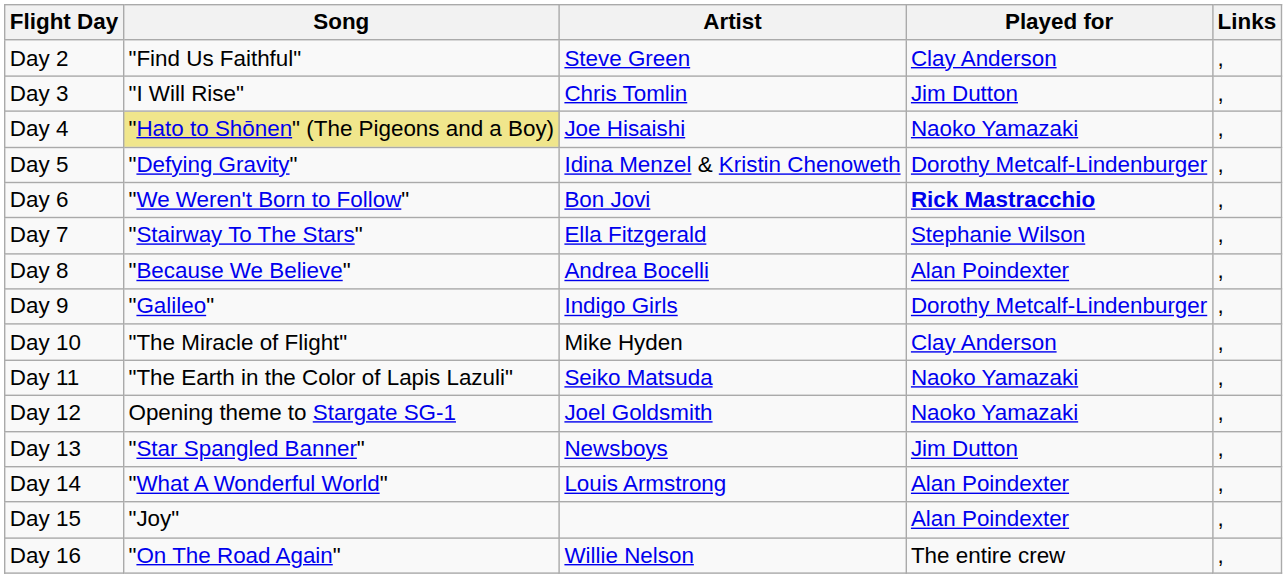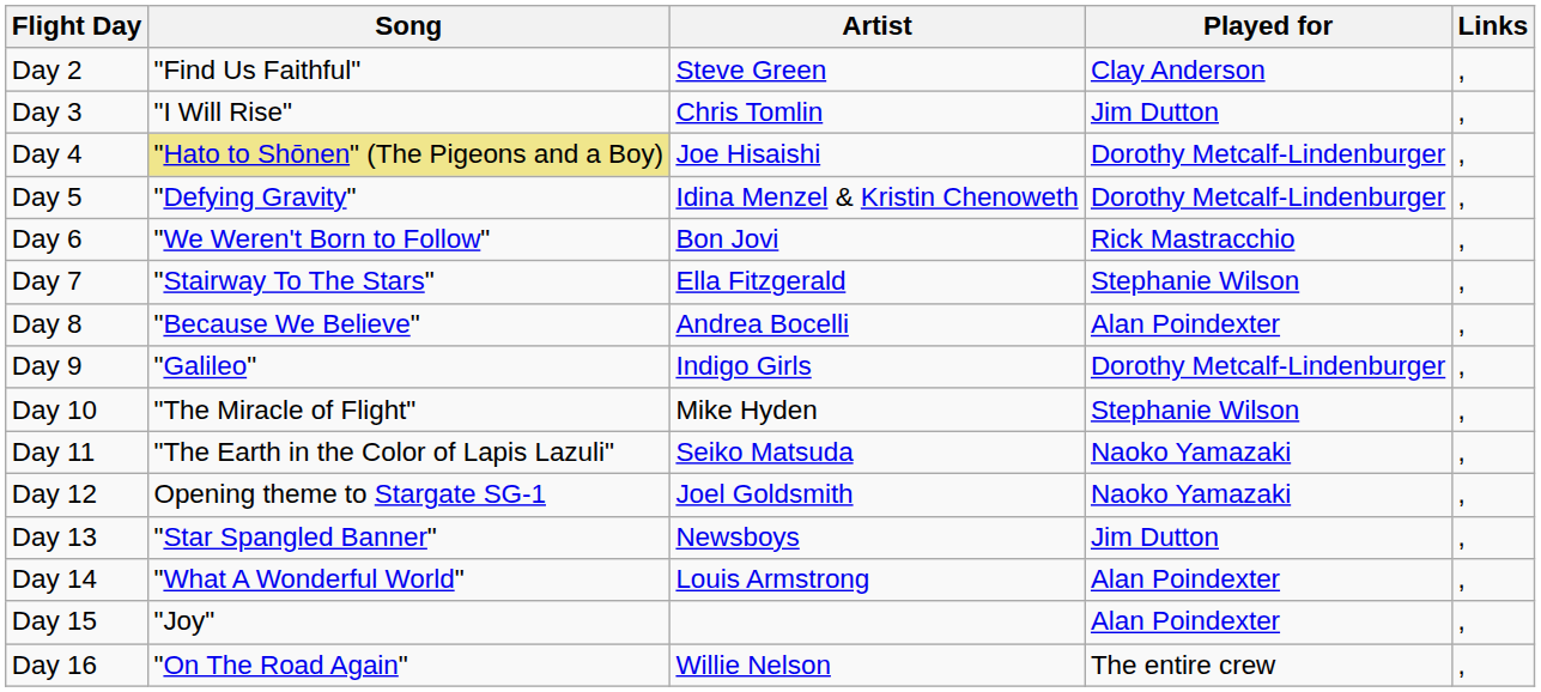Day 4 | Played for: Naoko Yamazaki -> Dorothy Metcalf-Lindenburger
Day 6 | Played for: bold -> normal
Day 10 | Played for: Clay Anderson -> Stephanie Wilson
